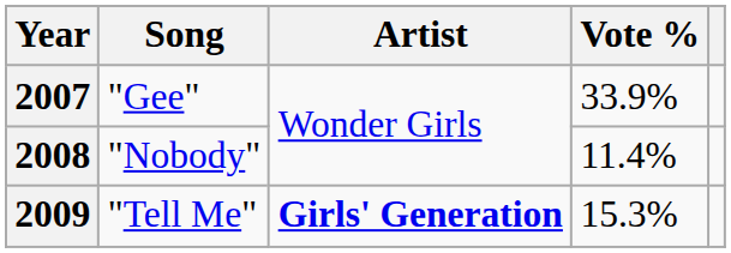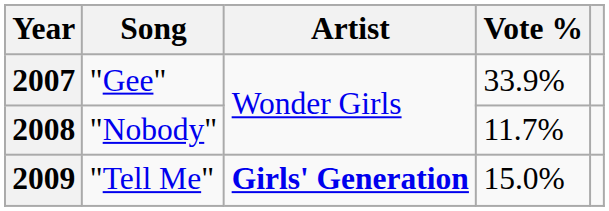2008 | Vote %: 11.4% -> 11.7%
2009 | Vote %: 15.3% -> 15.0%
